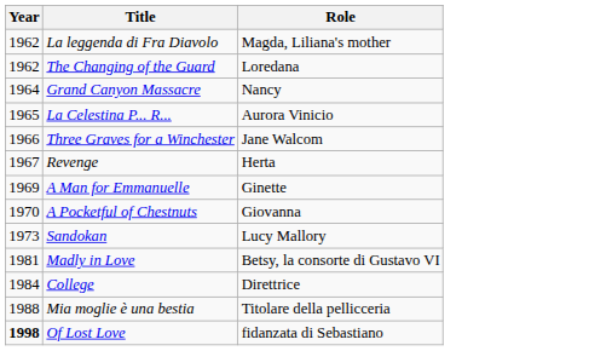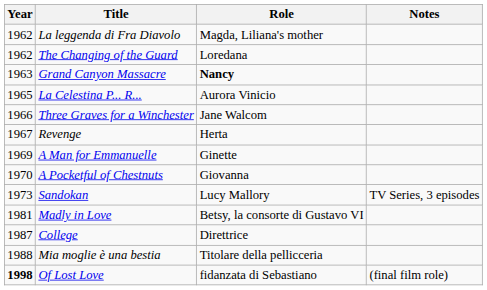+ column: Notes | TV Series, 3 episodes | (final film role)
Grand Canyon Massacre | Year: 1964 -> 1963
Grand Canyon Massacre | Role: normal -> bold
College | Year: 1984 -> 1987
